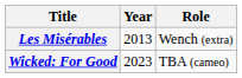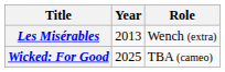Wicked: For Good | Year: 2023 -> 2025
